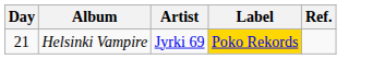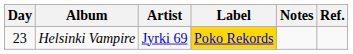+ column: Notes
Helsinki Vampire | Day: 21 -> 23
